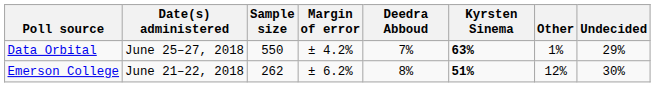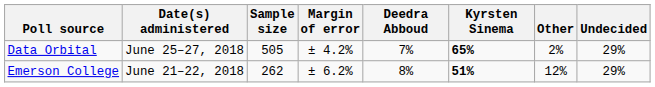Data Orbital | Sample size: 550 -> 505
Data Orbital | Kyrsten Sinema: 63% -> 65%
Data Orbital | Other: 1% -> 2%
Emerson College | Undecided: 30% -> 29%
